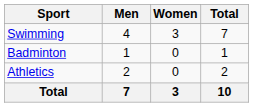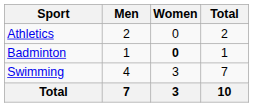rows swapped: Athletics <-> Swimming
Badminton | Women: normal -> bold
